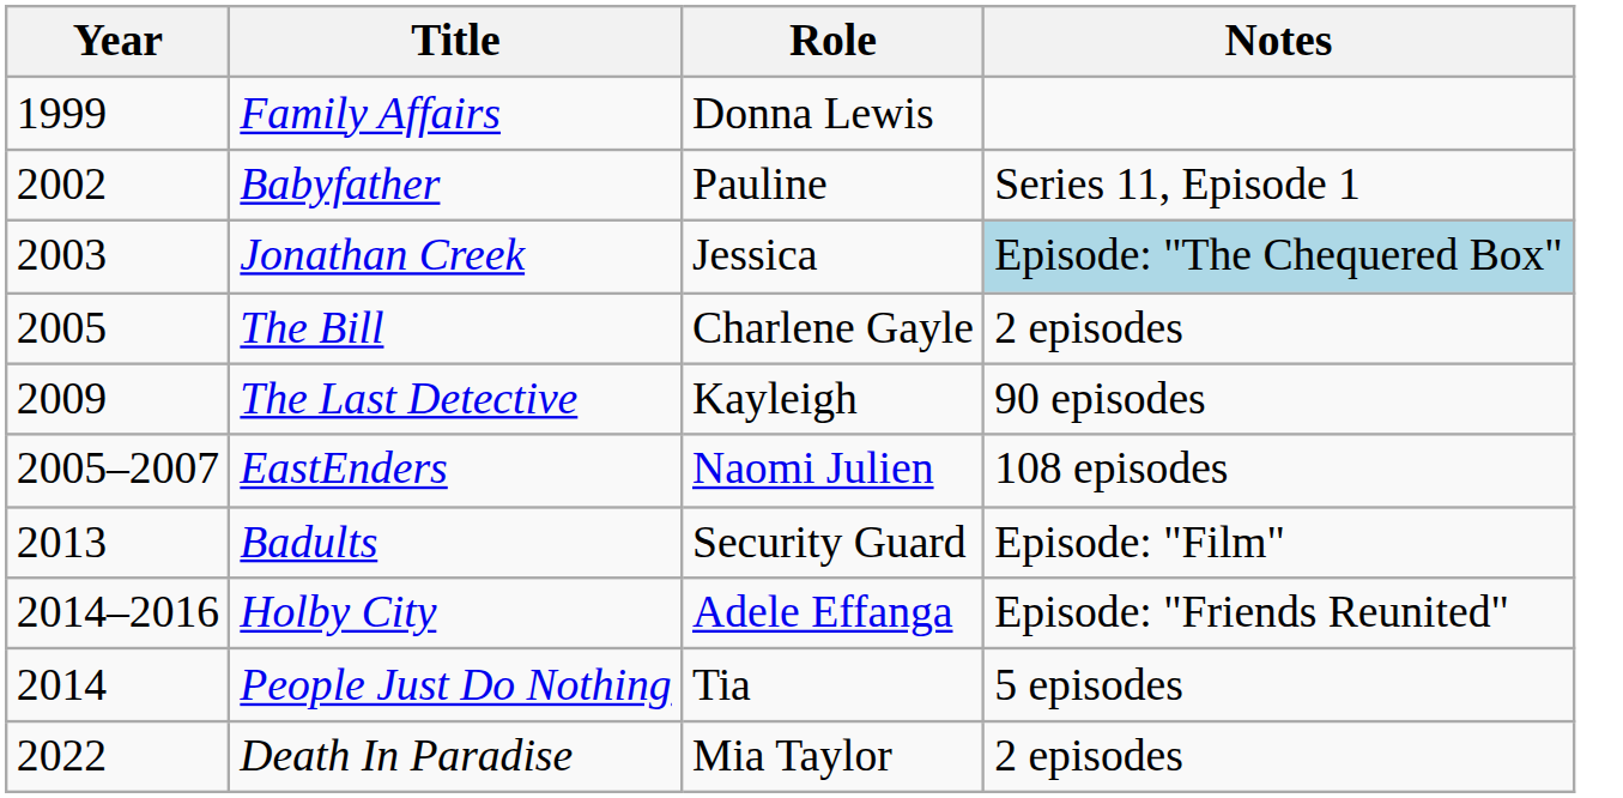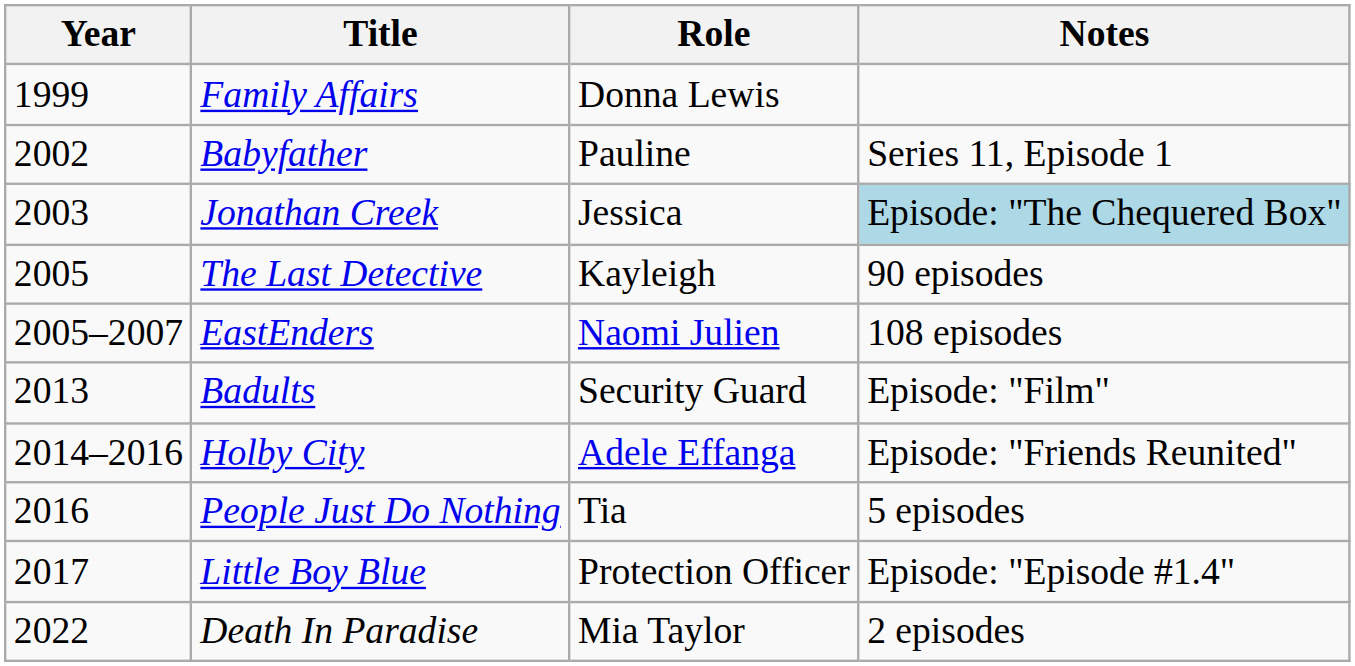- row: 2005 | The Bill | Charlene Gayle | 2 episodes
The Last Detective | Year: 2009 -> 2005
People Just Do Nothing | Year: 2014 -> 2016
+ row: 2017 | Little Boy Blue | Protection Officer | Episode: "Episode #1.4"
